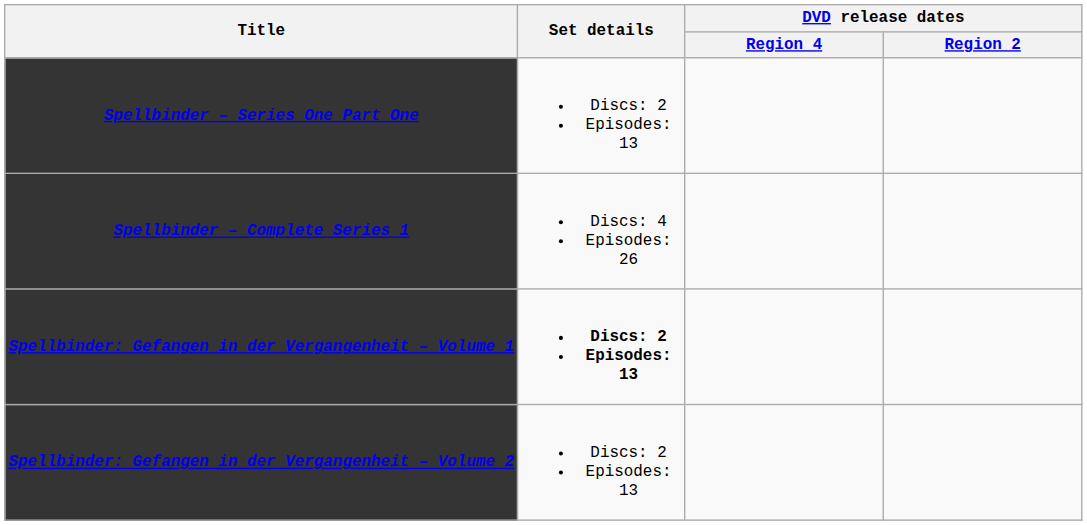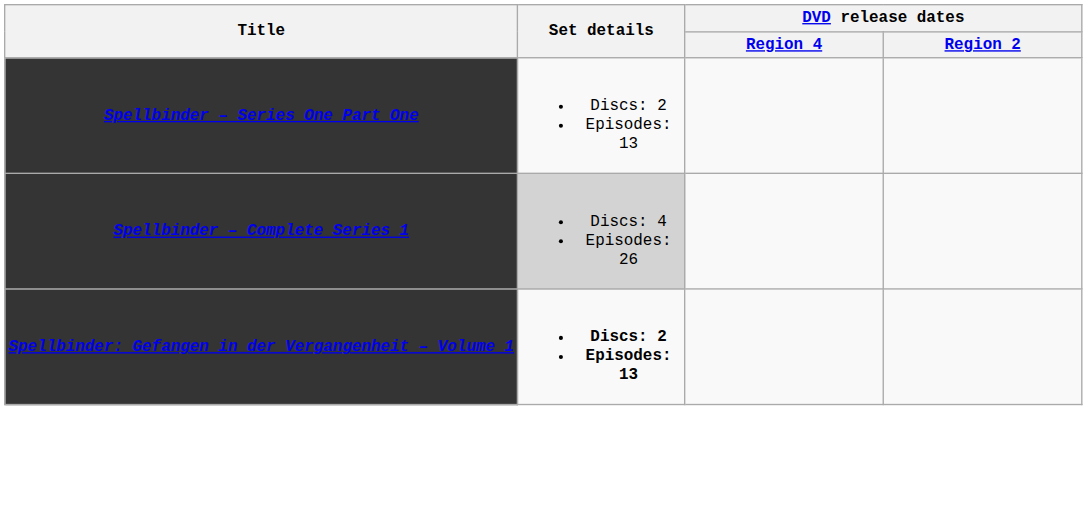Spellbinder – Complete Series 1 | Set details: no background -> lightgrey background
- row: Spellbinder: Gefangen in der Vergangenheit – Volume 2 | Discs: 2 Episodes: 13
